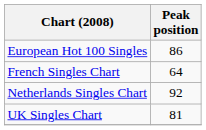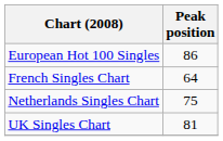Netherlands Singles Chart | Peak position: 92 -> 75
